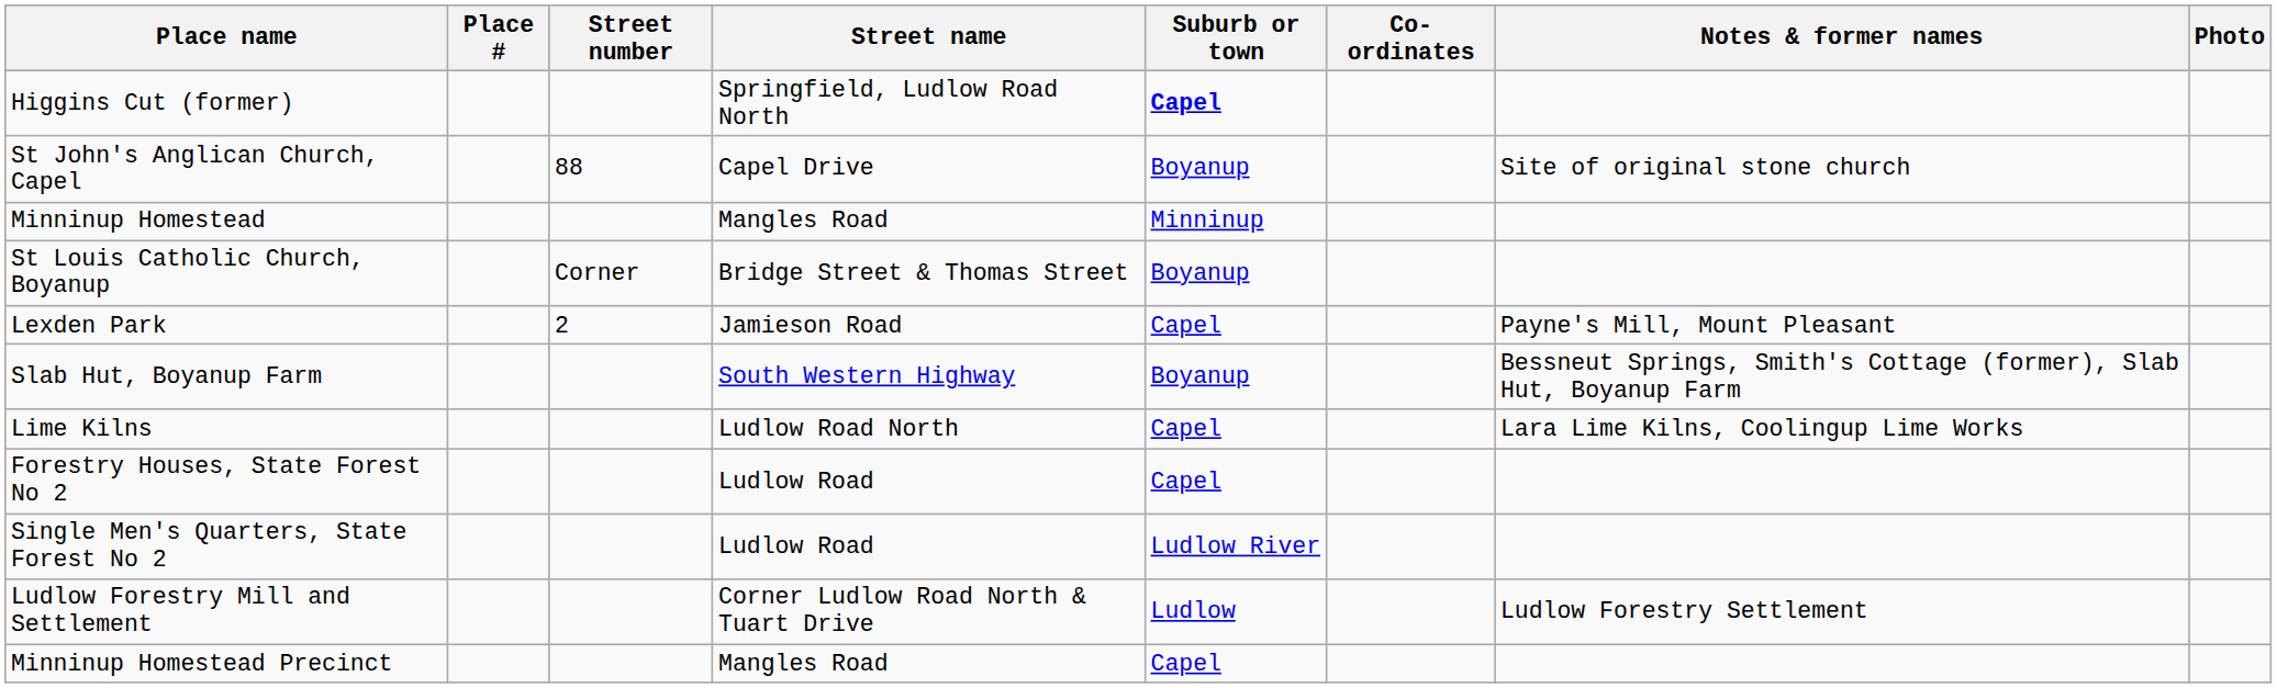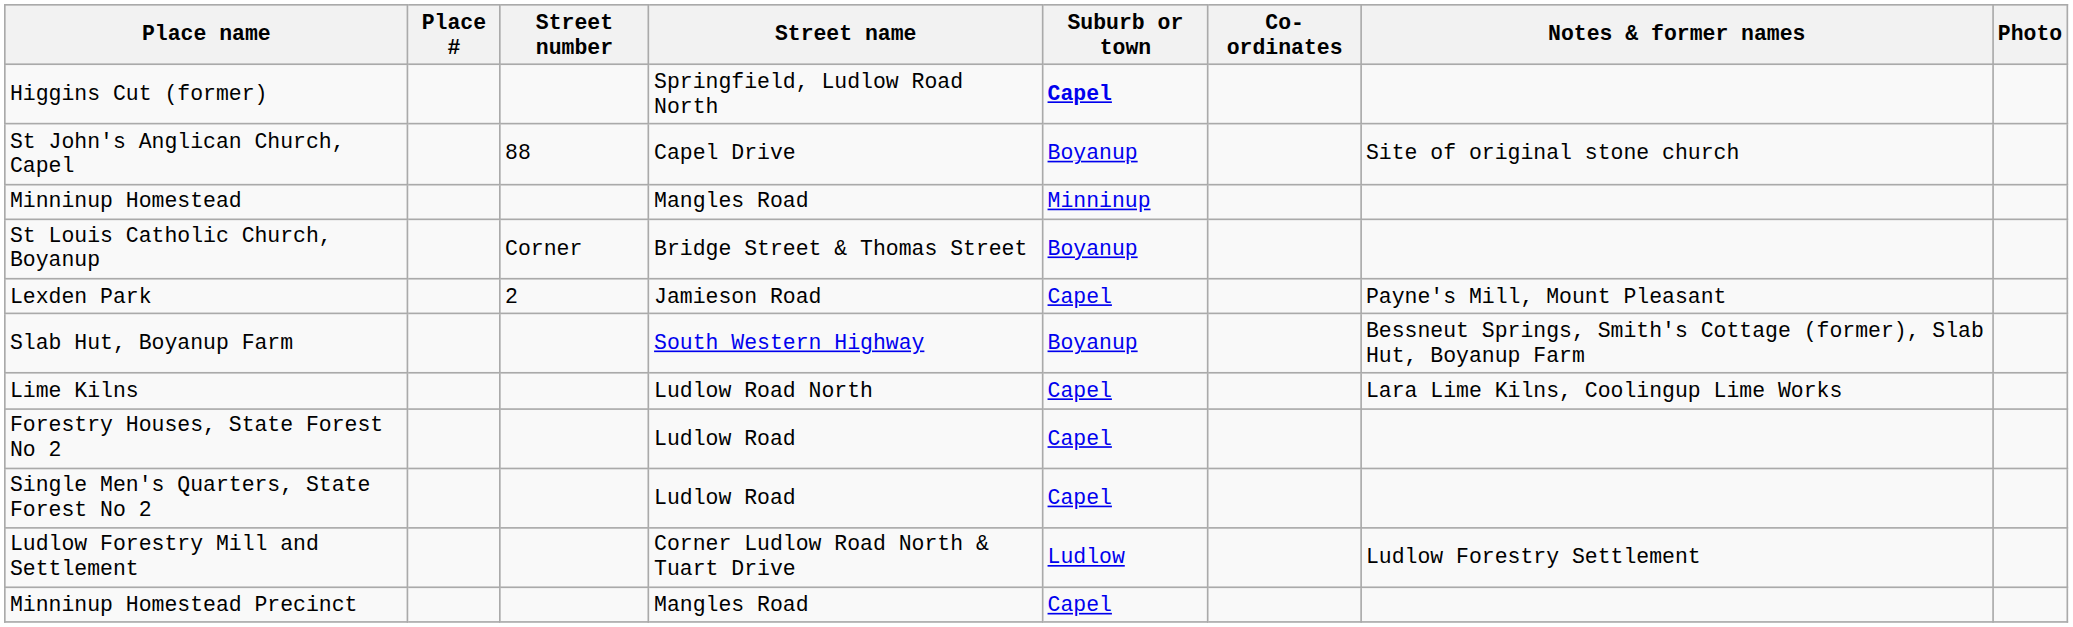Single Men's Quarters, State Forest No 2 | Suburb or town: Ludlow River -> Capel
